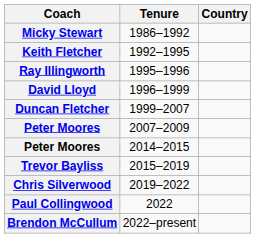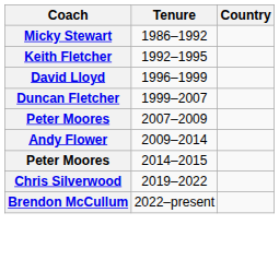- row: Ray Illingworth | 1995–1996
+ row: Andy Flower | 2009–2014
- row: Trevor Bayliss | 2015–2019
- row: Paul Collingwood | 2022
